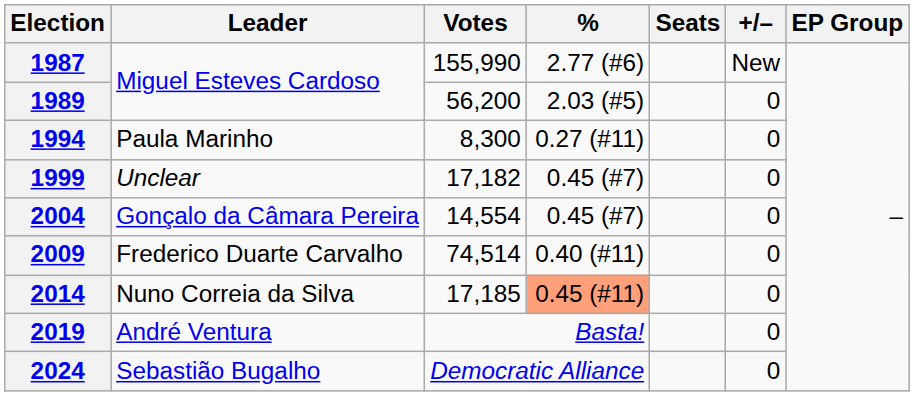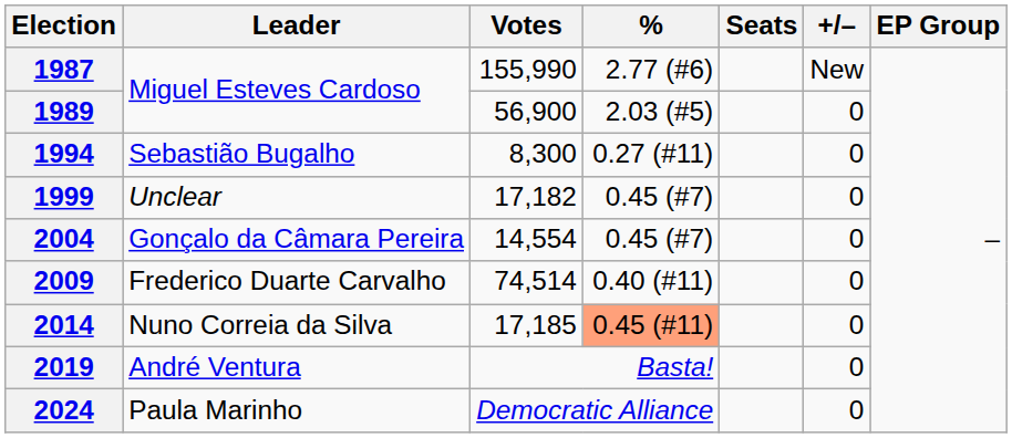1989 | Votes: 56,200 -> 56,900
1994 | Leader: Paula Marinho -> Sebastião Bugalho
2024 | Leader: Sebastião Bugalho -> Paula Marinho
